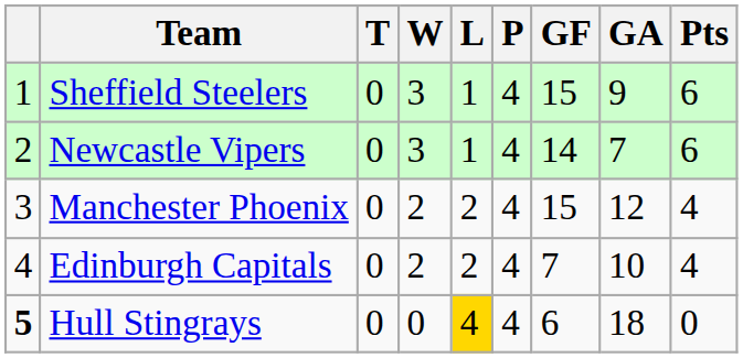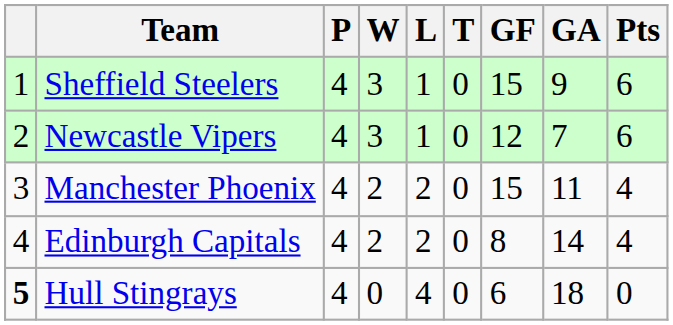columns swapped: P <-> T
Newcastle Vipers | GF: 14 -> 12
Manchester Phoenix | GA: 12 -> 11
Edinburgh Capitals | GF: 7 -> 8
Edinburgh Capitals | GA: 10 -> 14
Hull Stingrays | L: gold background -> no background
